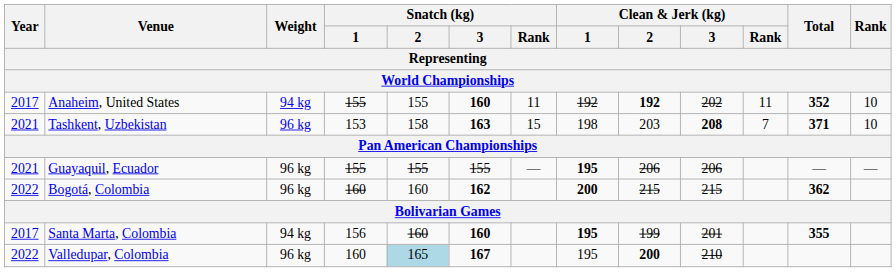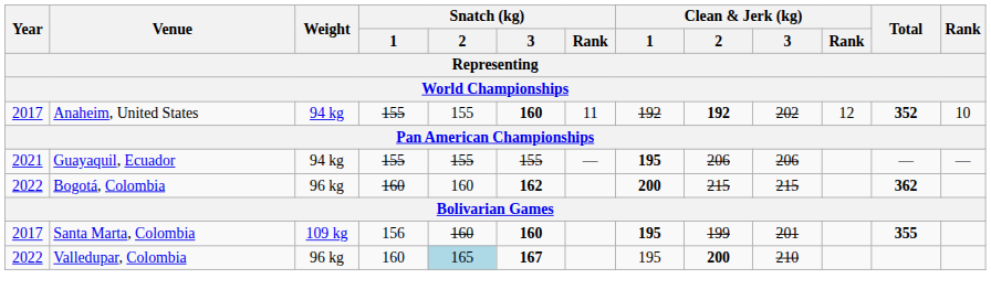Anaheim, United States | Clean & Jerk (kg) / Rank: 11 -> 12
- row: 2021 | Tashkent, Uzbekistan | 96 kg | 153 | 158 | 163 | 15 | 198 | 203 | 208 | 7 | 371 | 10
Guayaquil, Ecuador | Weight: 96 kg -> 94 kg
Santa Marta, Colombia | Weight: 94 kg -> 109 kg
